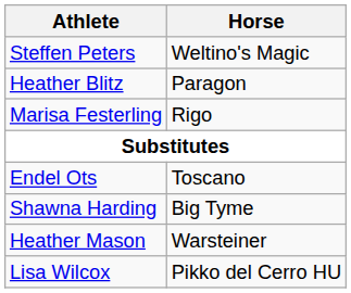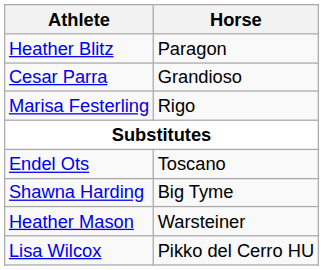- row: Steffen Peters | Weltino's Magic
+ row: Cesar Parra | Grandioso
